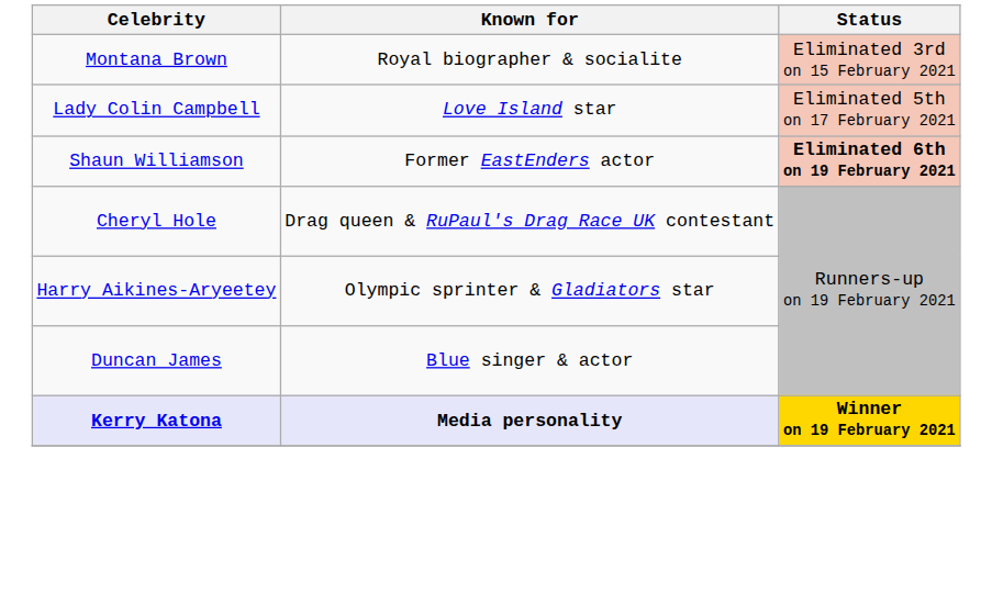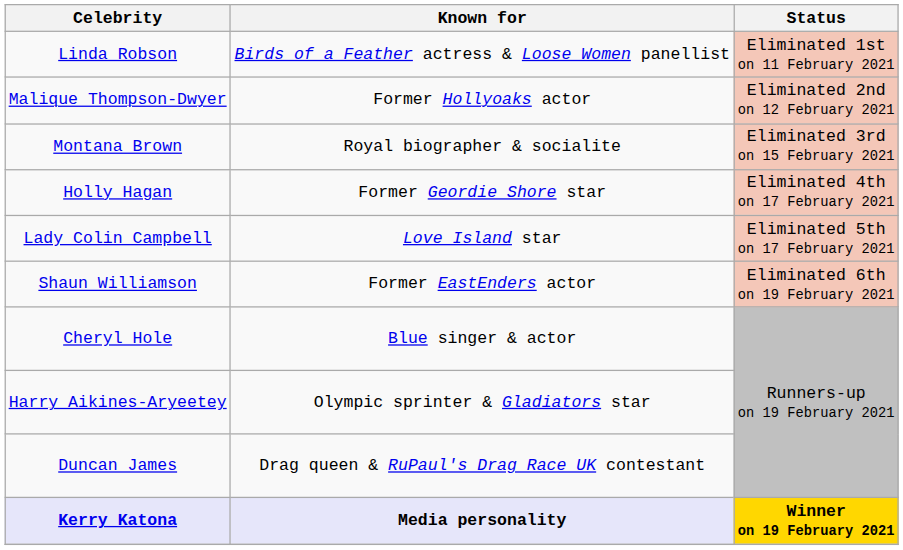+ row: Linda Robson | Birds of a Feather actress & Loose Women panellist | Eliminated 1st on 11 February 2021
+ row: Malique Thompson-Dwyer | Former Hollyoaks actor | Eliminated 2nd on 12 February 2021
+ row: Holly Hagan | Former Geordie Shore star | Eliminated 4th on 17 February 2021
Shaun Williamson | Status: bold -> normal
Cheryl Hole | Known for: Drag queen & RuPaul's Drag Race UK contestant -> Blue singer & actor
Duncan James | Known for: Blue singer & actor -> Drag queen & RuPaul's Drag Race UK contestant
